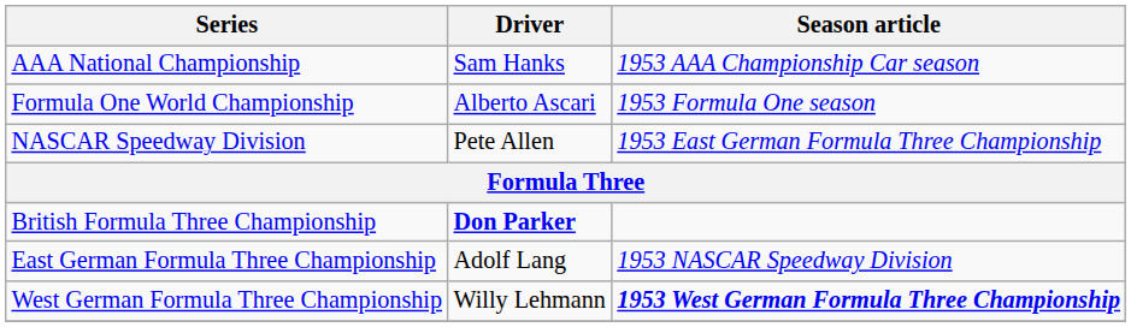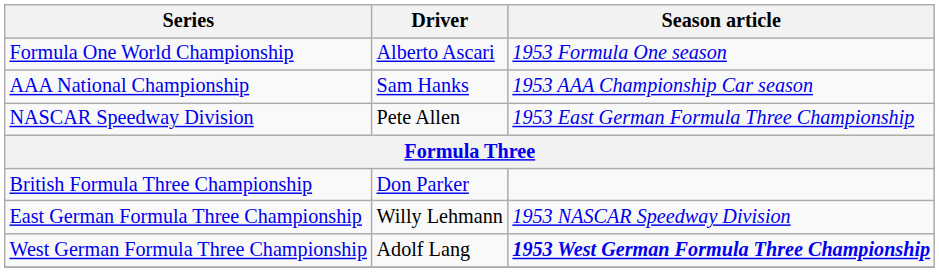rows swapped: Formula One World Championship <-> AAA National Championship
British Formula Three Championship | Driver: bold -> normal
East German Formula Three Championship | Driver: Adolf Lang -> Willy Lehmann
West German Formula Three Championship | Driver: Willy Lehmann -> Adolf Lang
